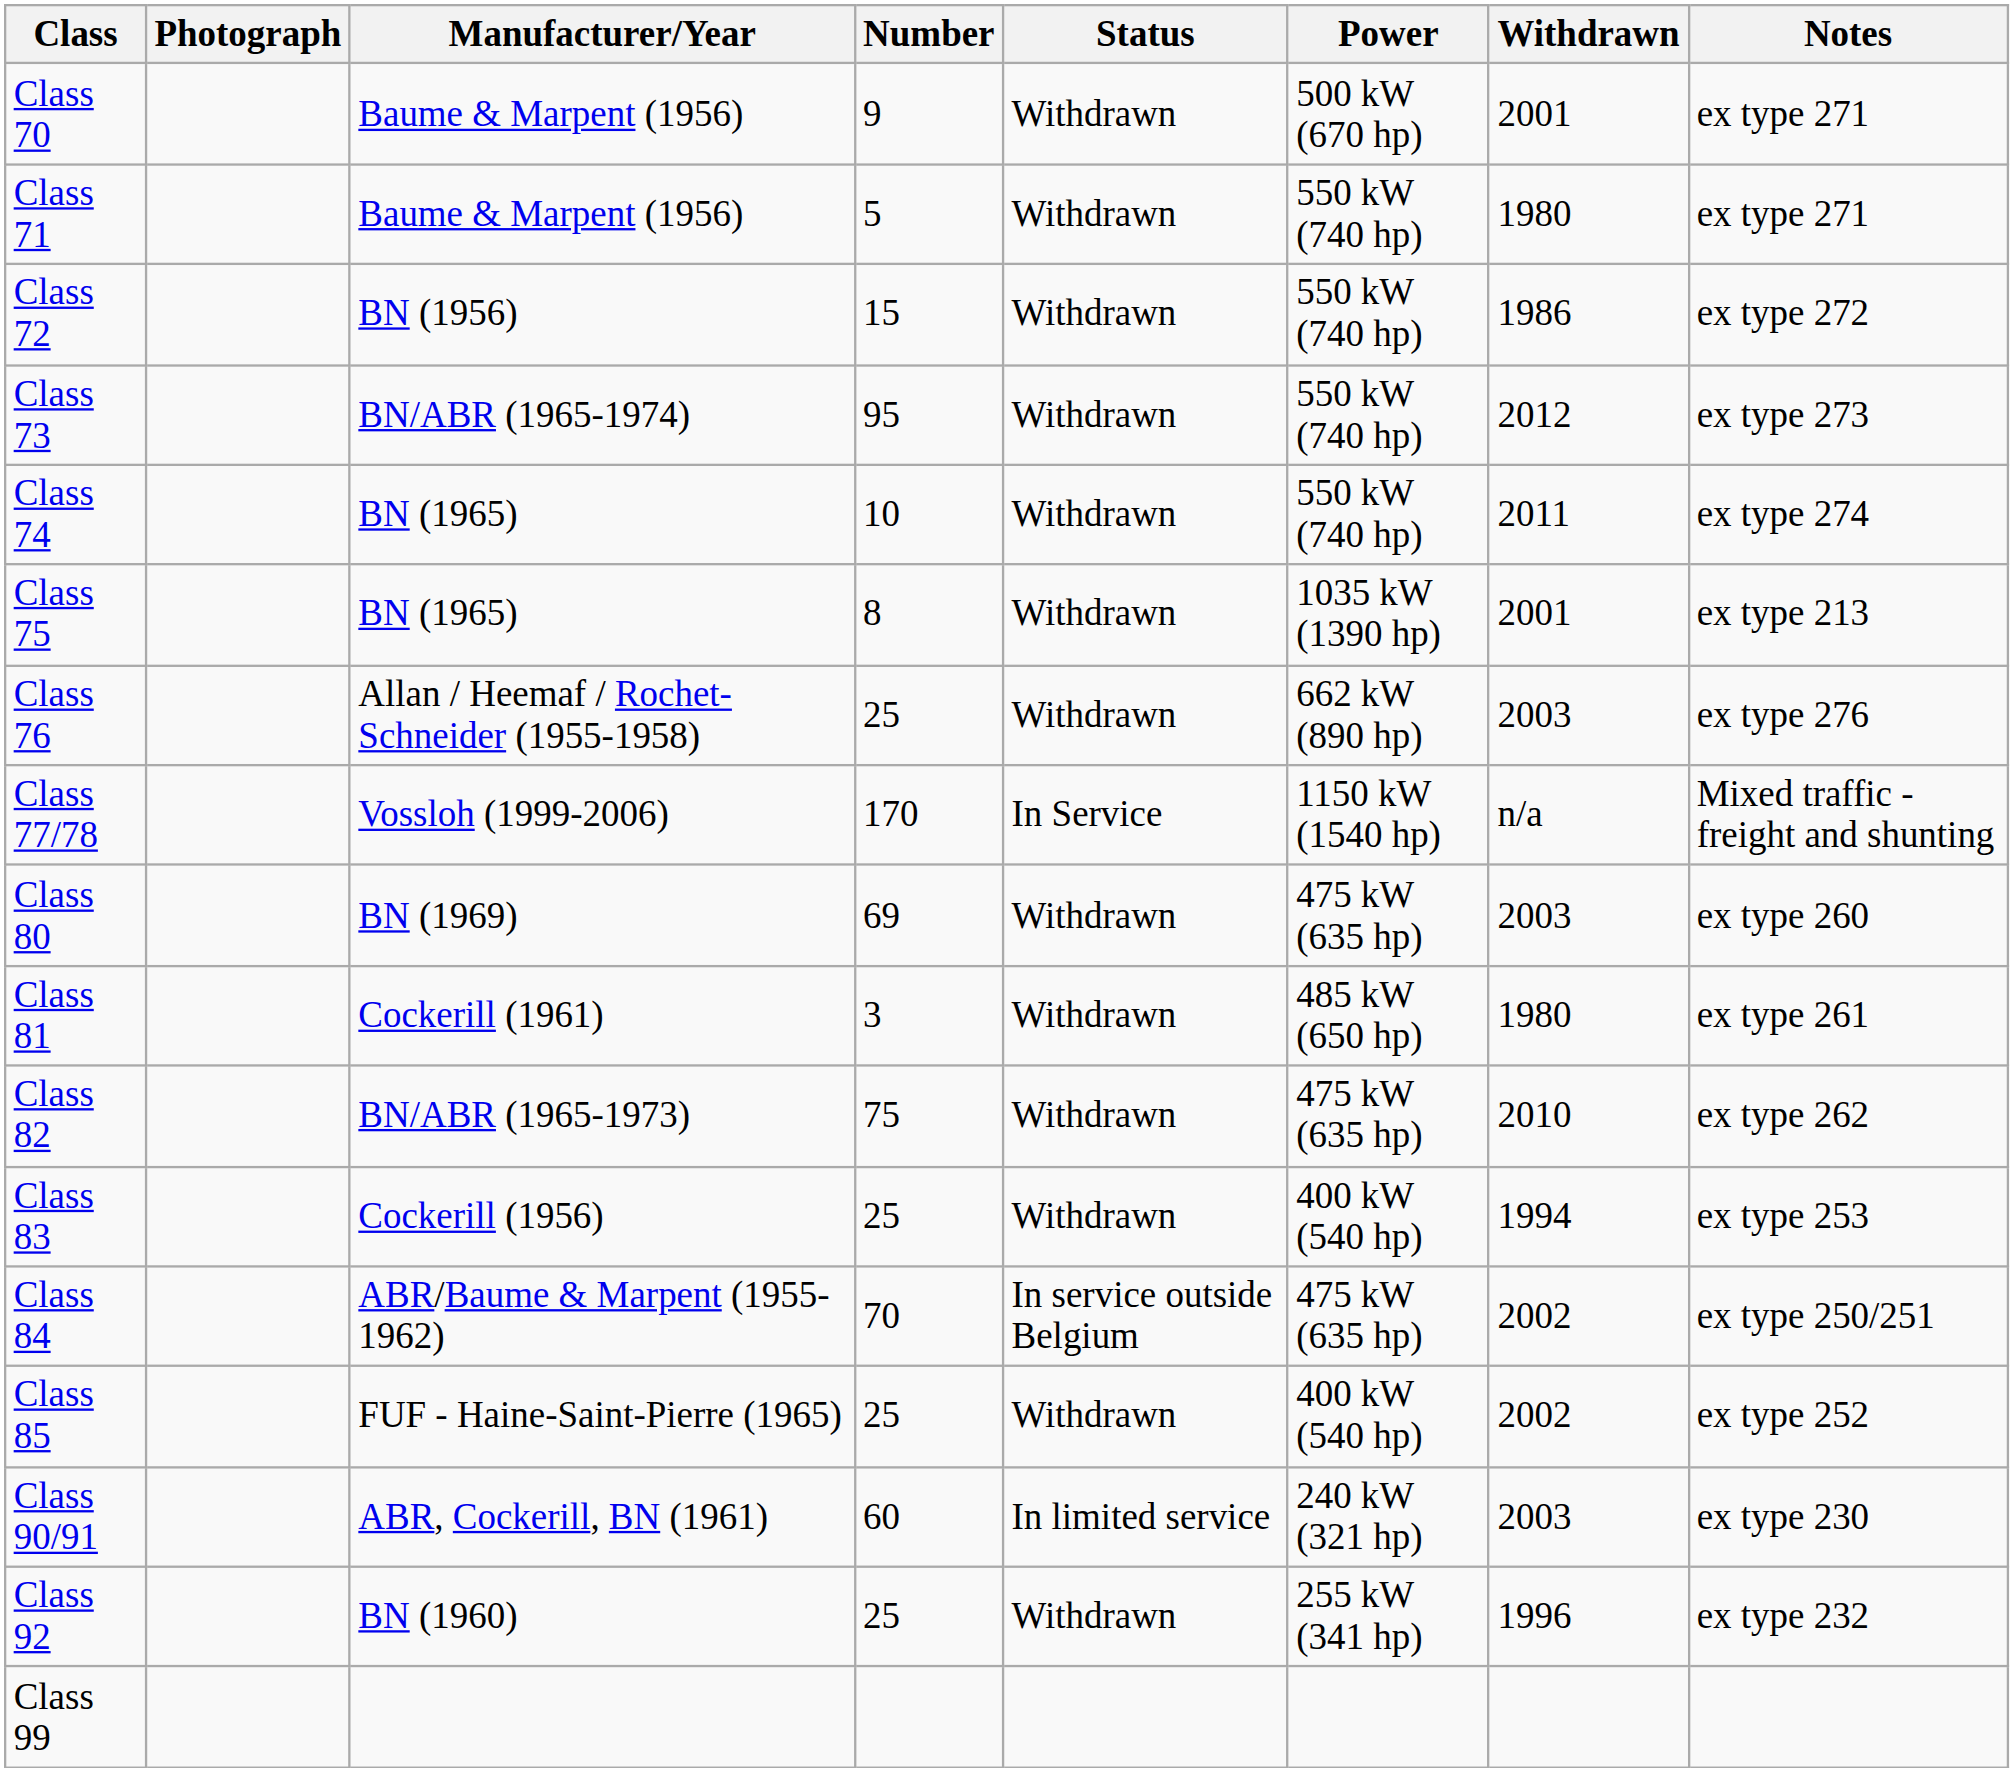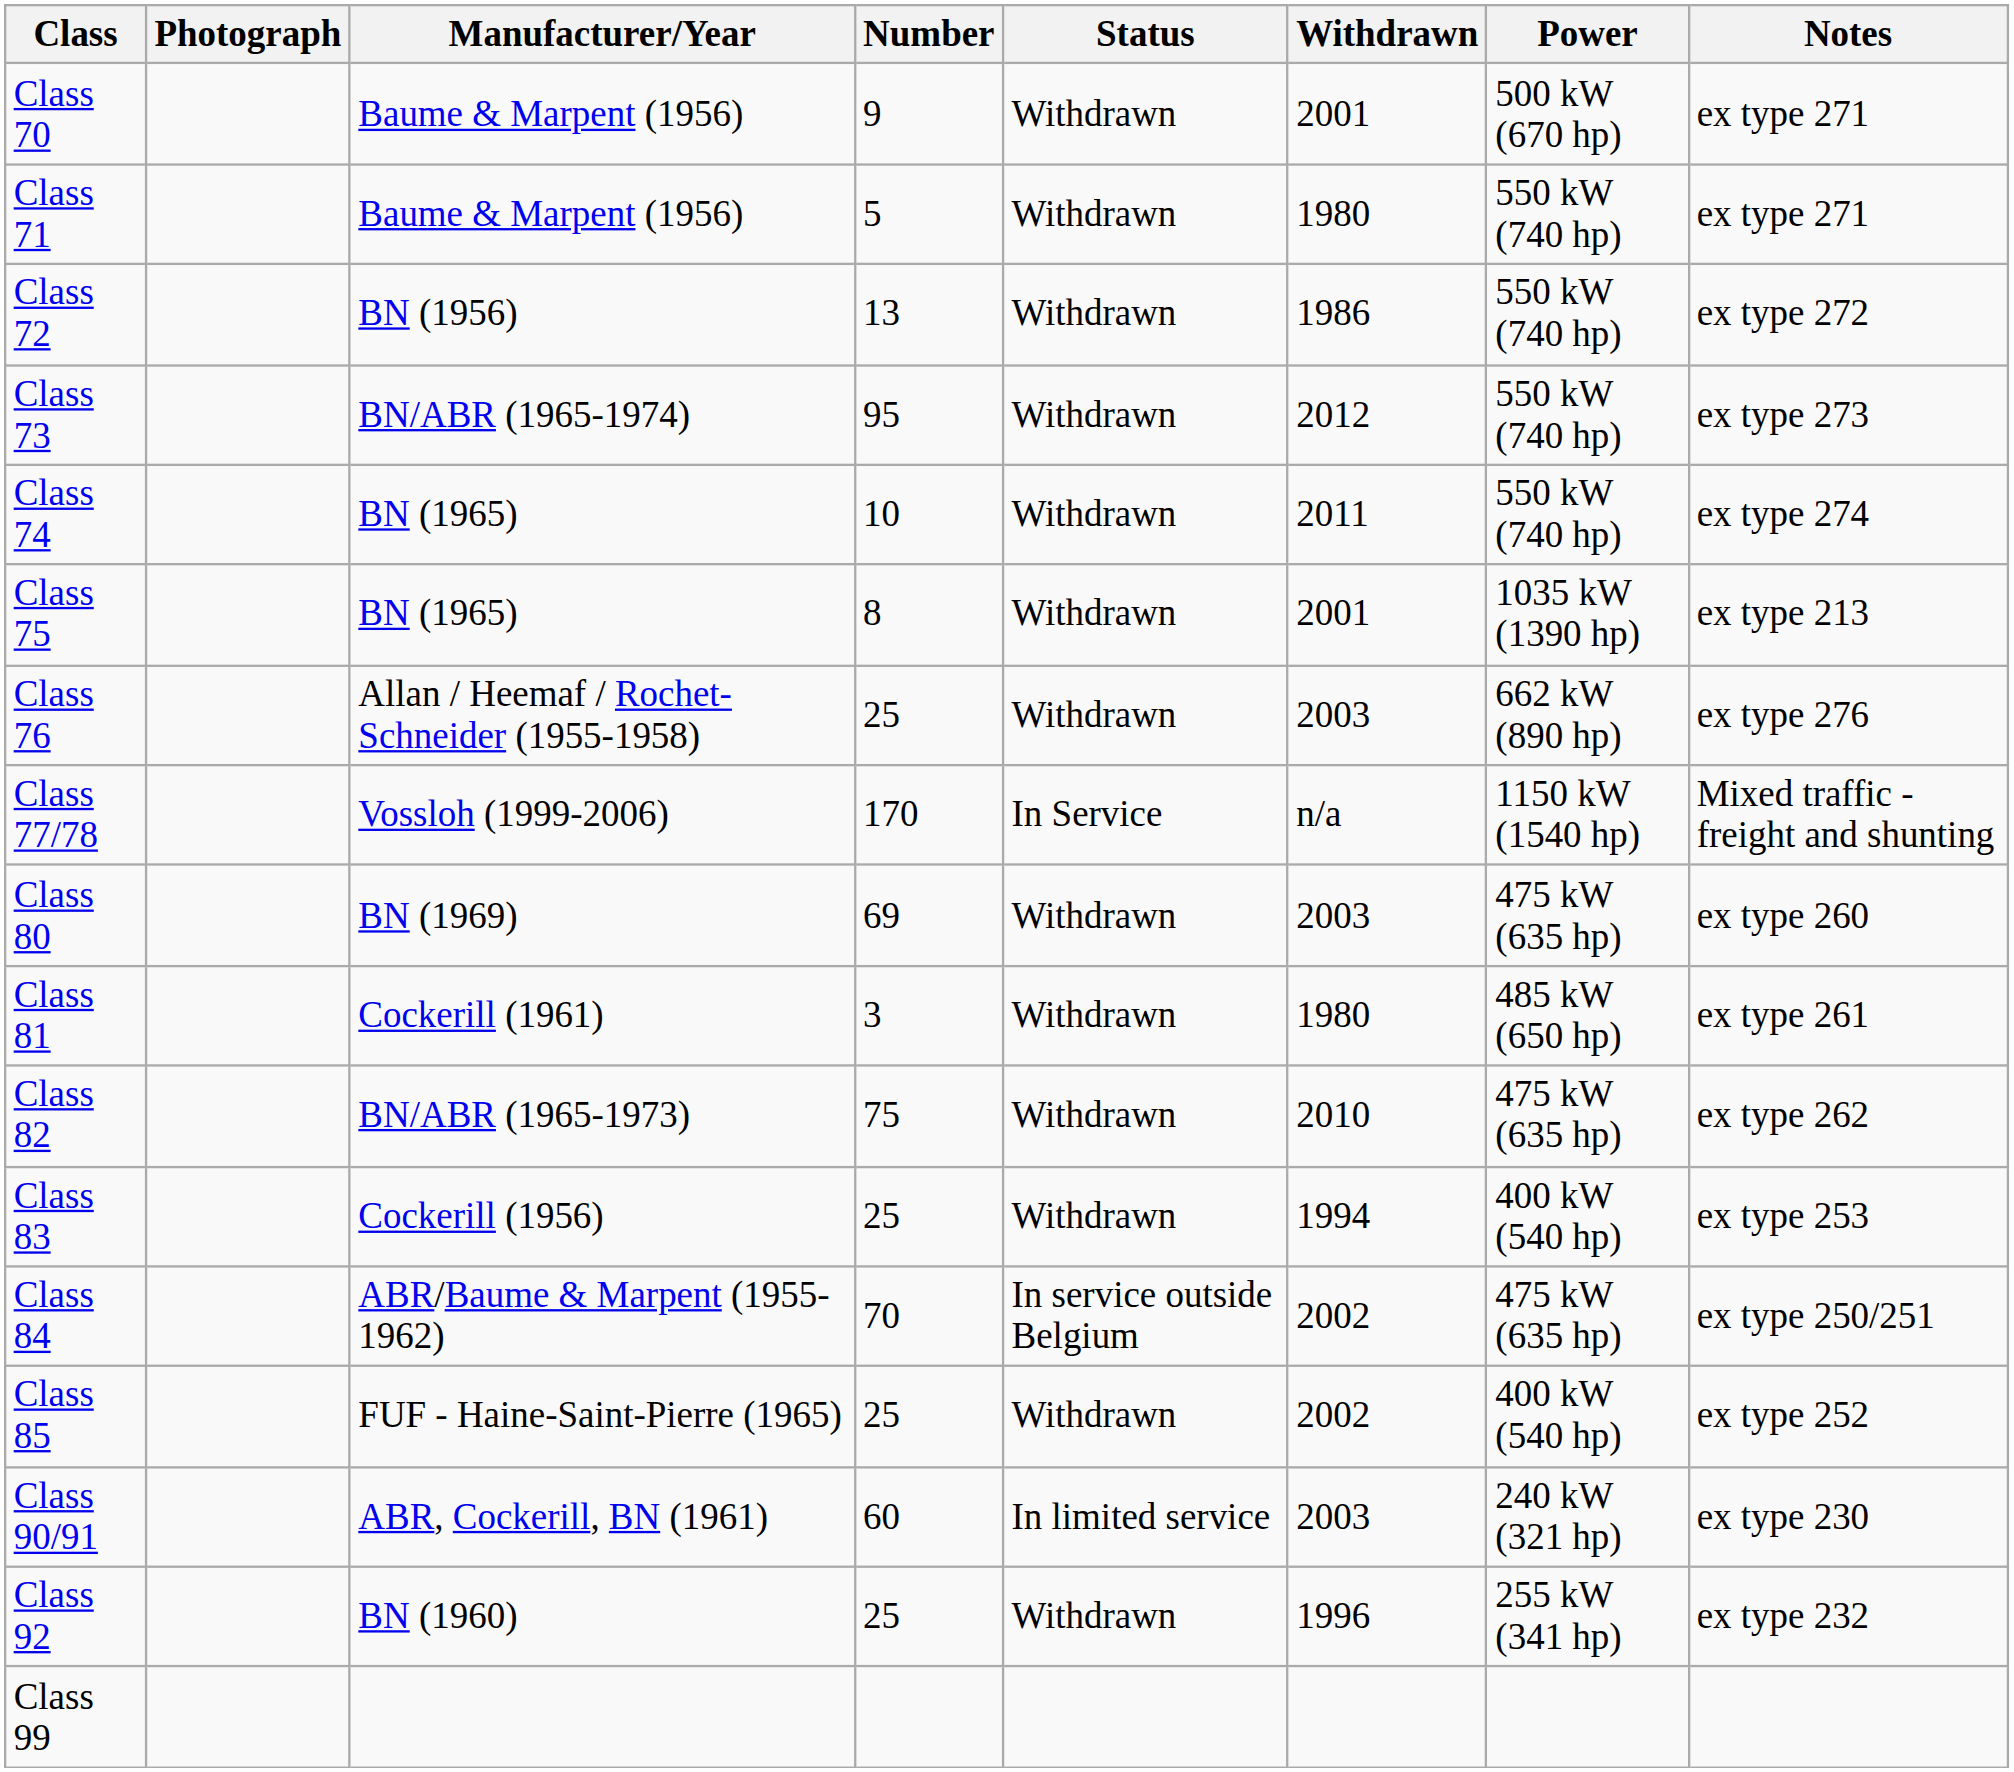columns swapped: Withdrawn <-> Power
Class 72 | Number: 15 -> 13
